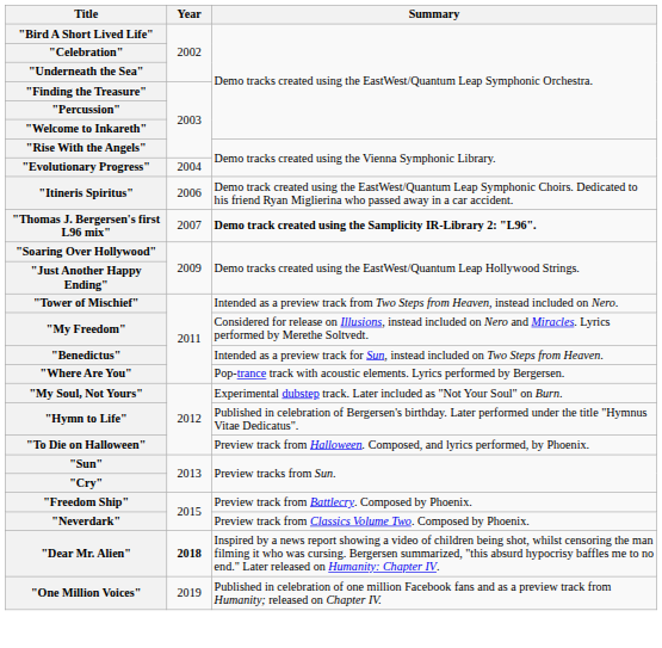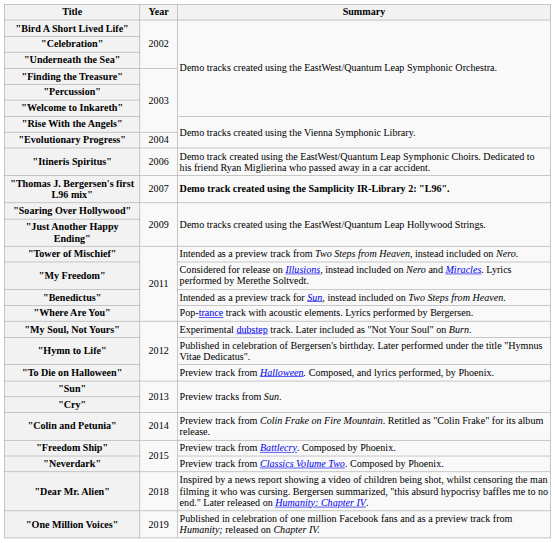+ row: "Colin and Petunia" | 2014 | Preview track from Colin Frake on Fire Mountain. Retitled as "Colin Frake" for its album release.
"Dear Mr. Alien" | Year: bold -> normal
